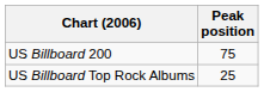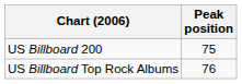US Billboard Top Rock Albums | Peak position: 25 -> 76
